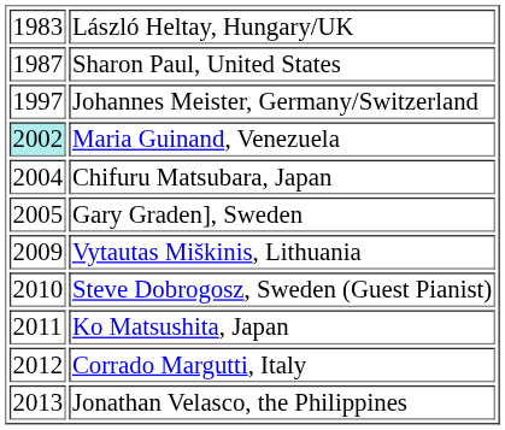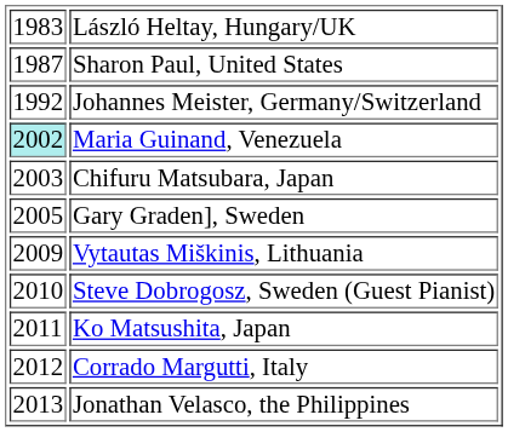Johannes Meister, Germany/Switzerland | column 1: 1997 -> 1992
Chifuru Matsubara, Japan | column 1: 2004 -> 2003
